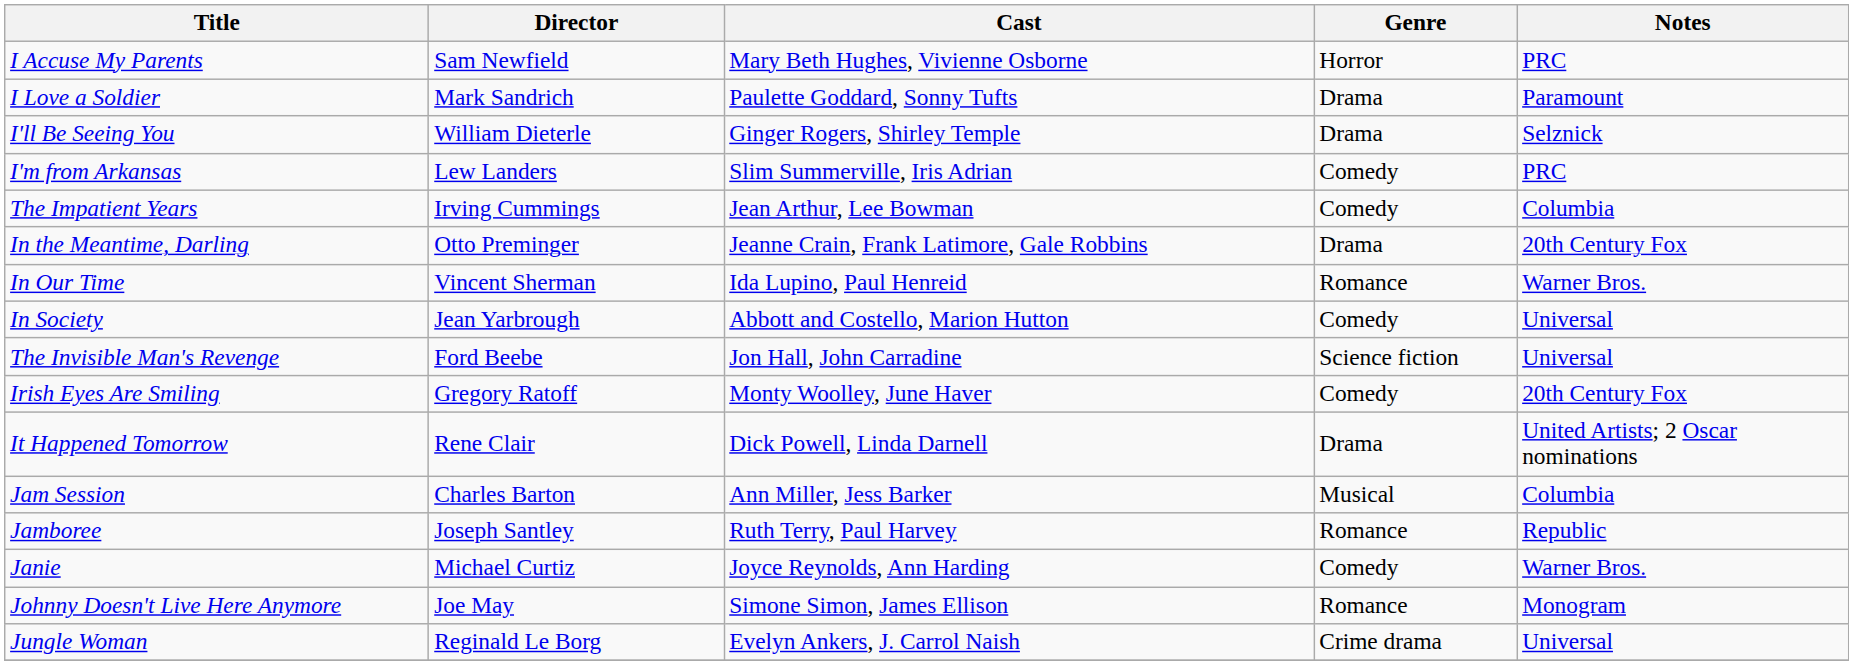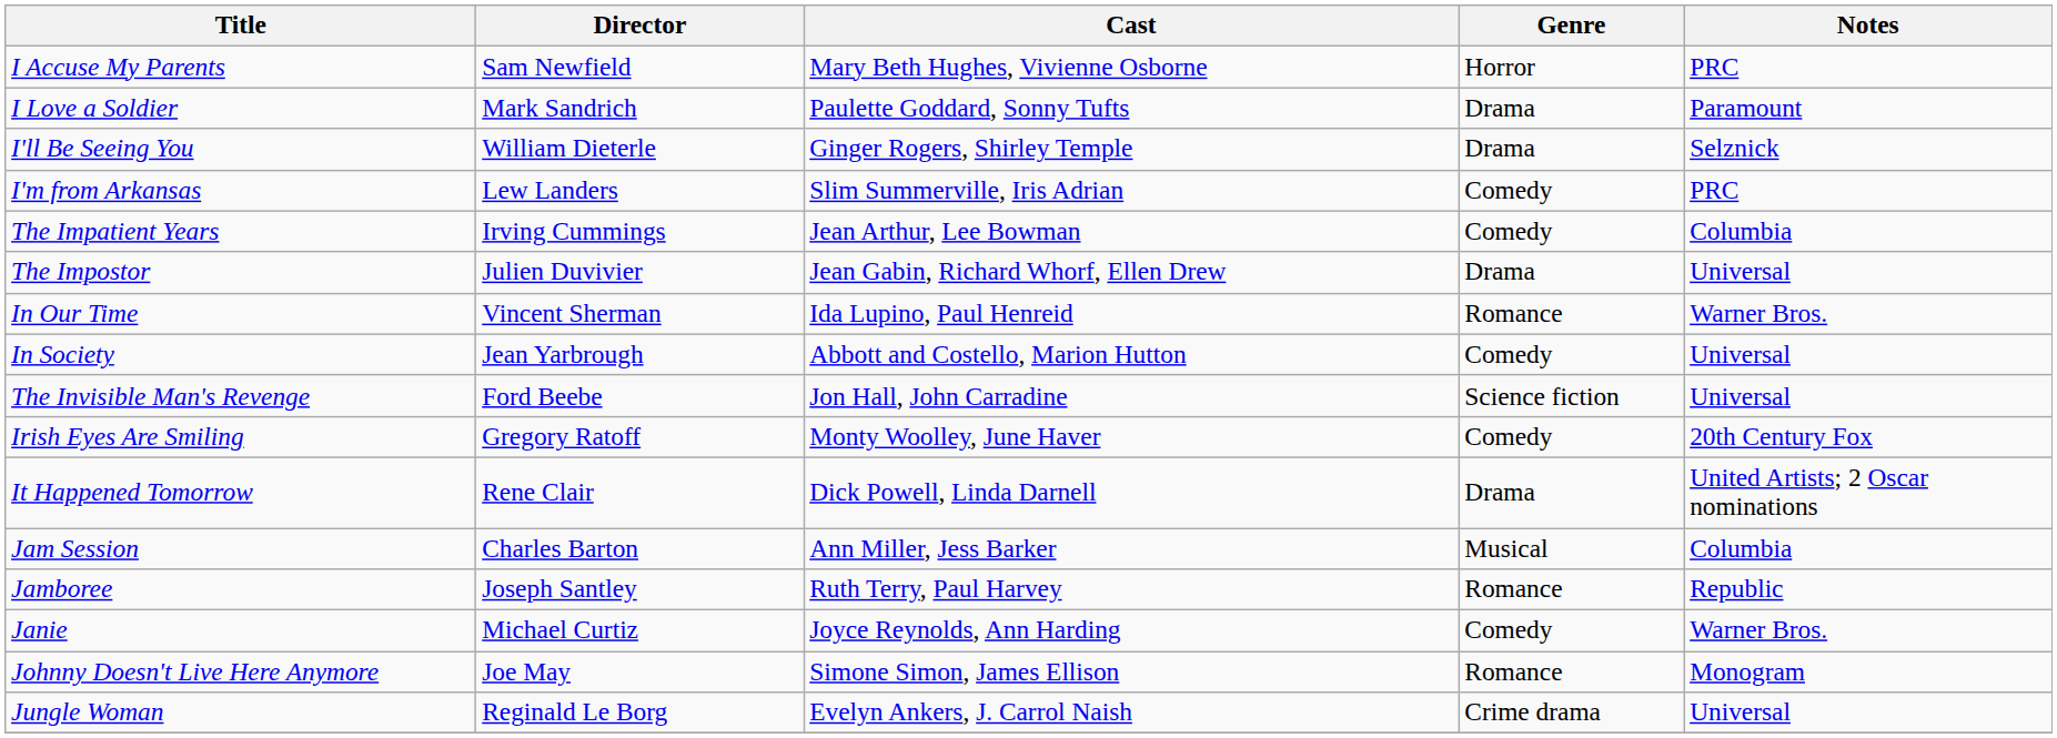+ row: The Impostor | Julien Duvivier | Jean Gabin, Richard Whorf, Ellen Drew | Drama | Universal
- row: In the Meantime, Darling | Otto Preminger | Jeanne Crain, Frank Latimore, Gale Robbins | Drama | 20th Century Fox
